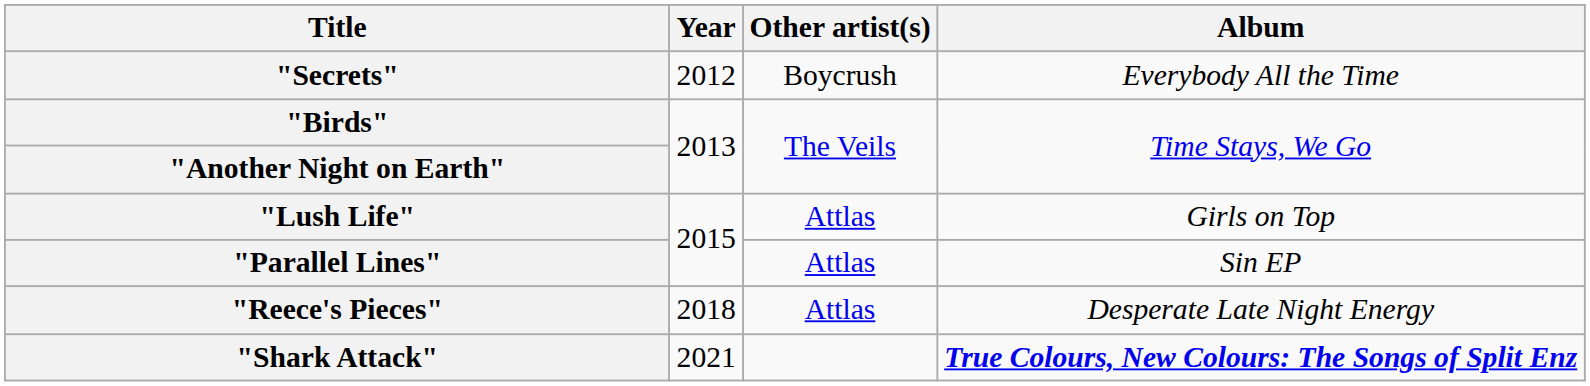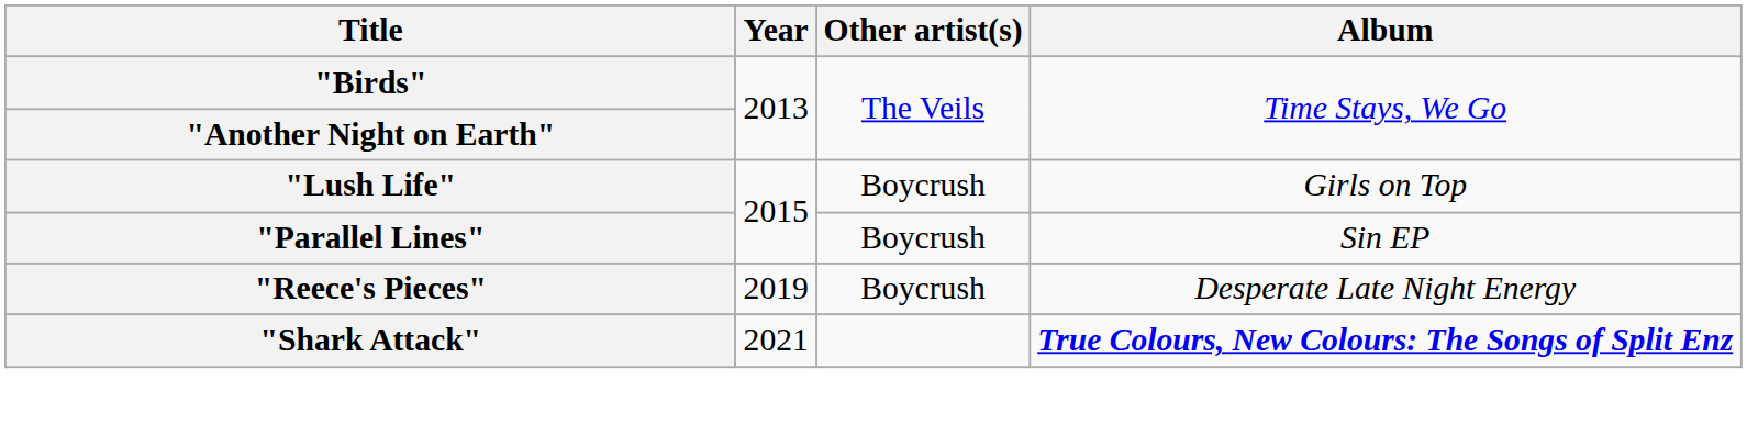- row: "Secrets" | 2012 | Boycrush | Everybody All the Time
"Lush Life" | Other artist(s): Attlas -> Boycrush
"Parallel Lines" | Other artist(s): Attlas -> Boycrush
"Reece's Pieces" | Year: 2018 -> 2019
"Reece's Pieces" | Other artist(s): Attlas -> Boycrush
